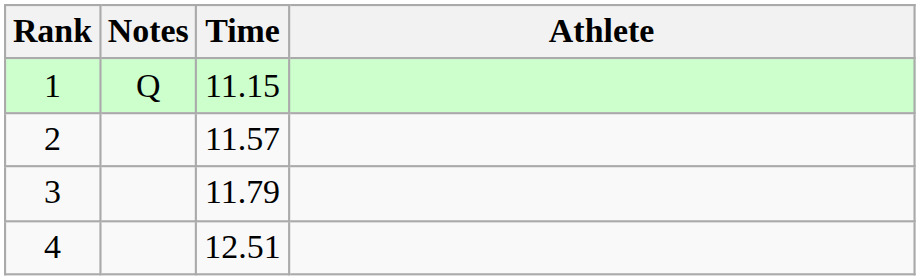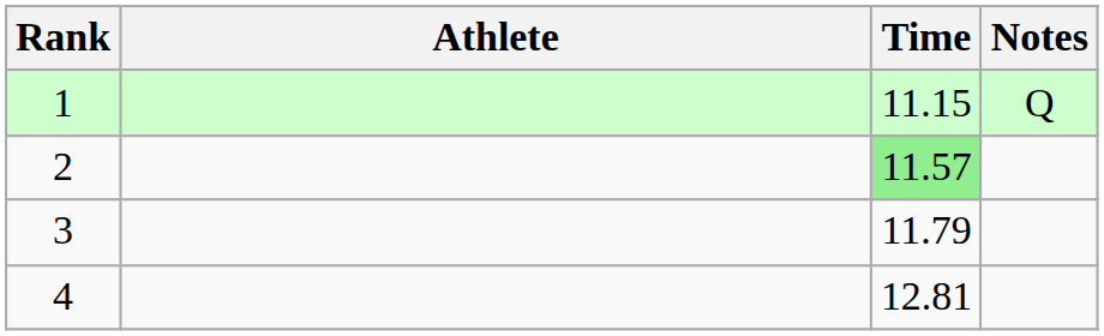columns swapped: Athlete <-> Notes
2 | Time: no background -> lightgreen background
4 | Time: 12.51 -> 12.81
